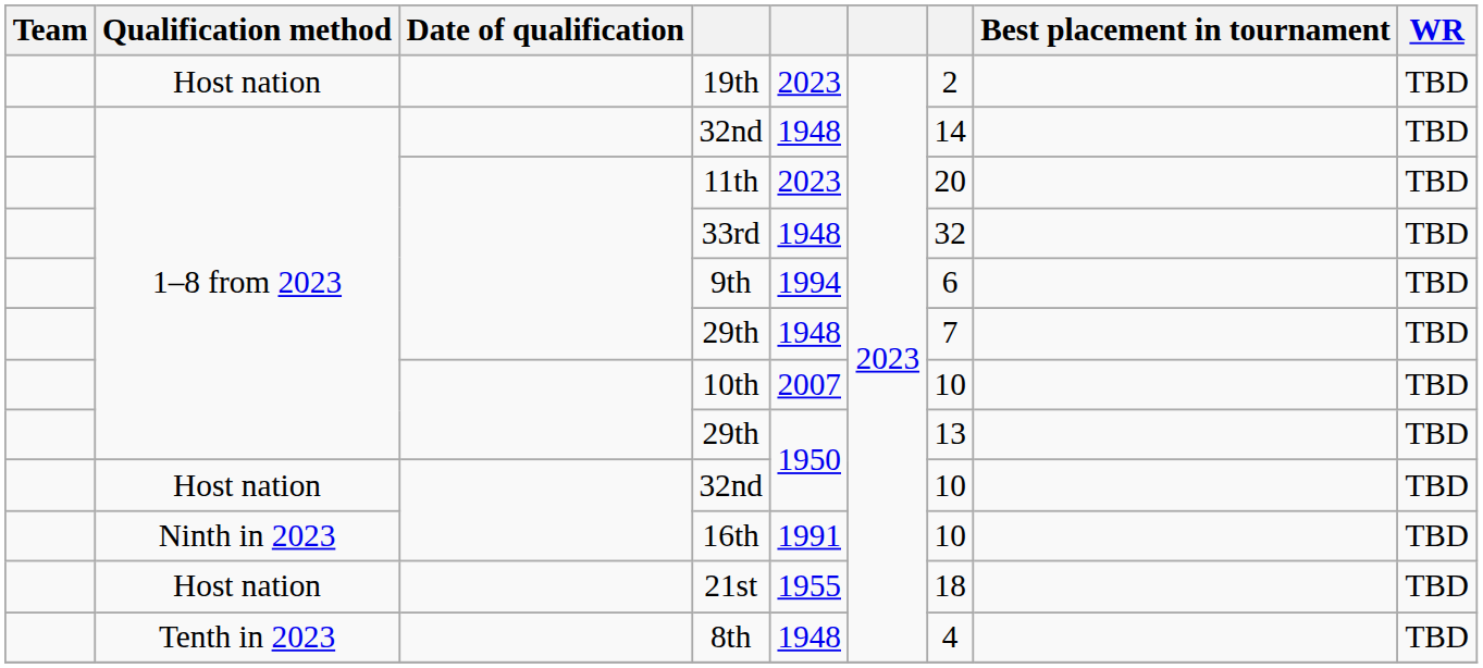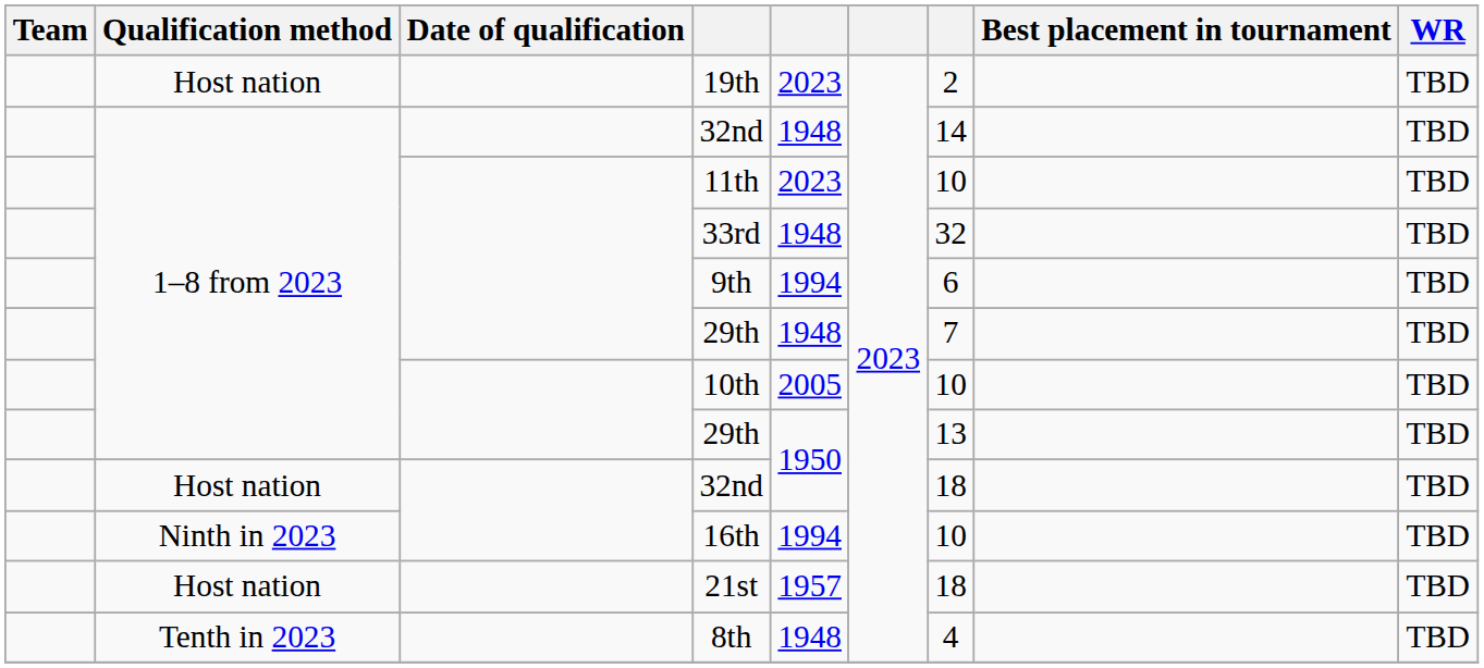11th | column 7: 20 -> 10
10th | column 5: 2007 -> 2005
Host nation / 32nd | column 7: 10 -> 18
16th | column 5: 1991 -> 1994
21st | column 5: 1955 -> 1957
